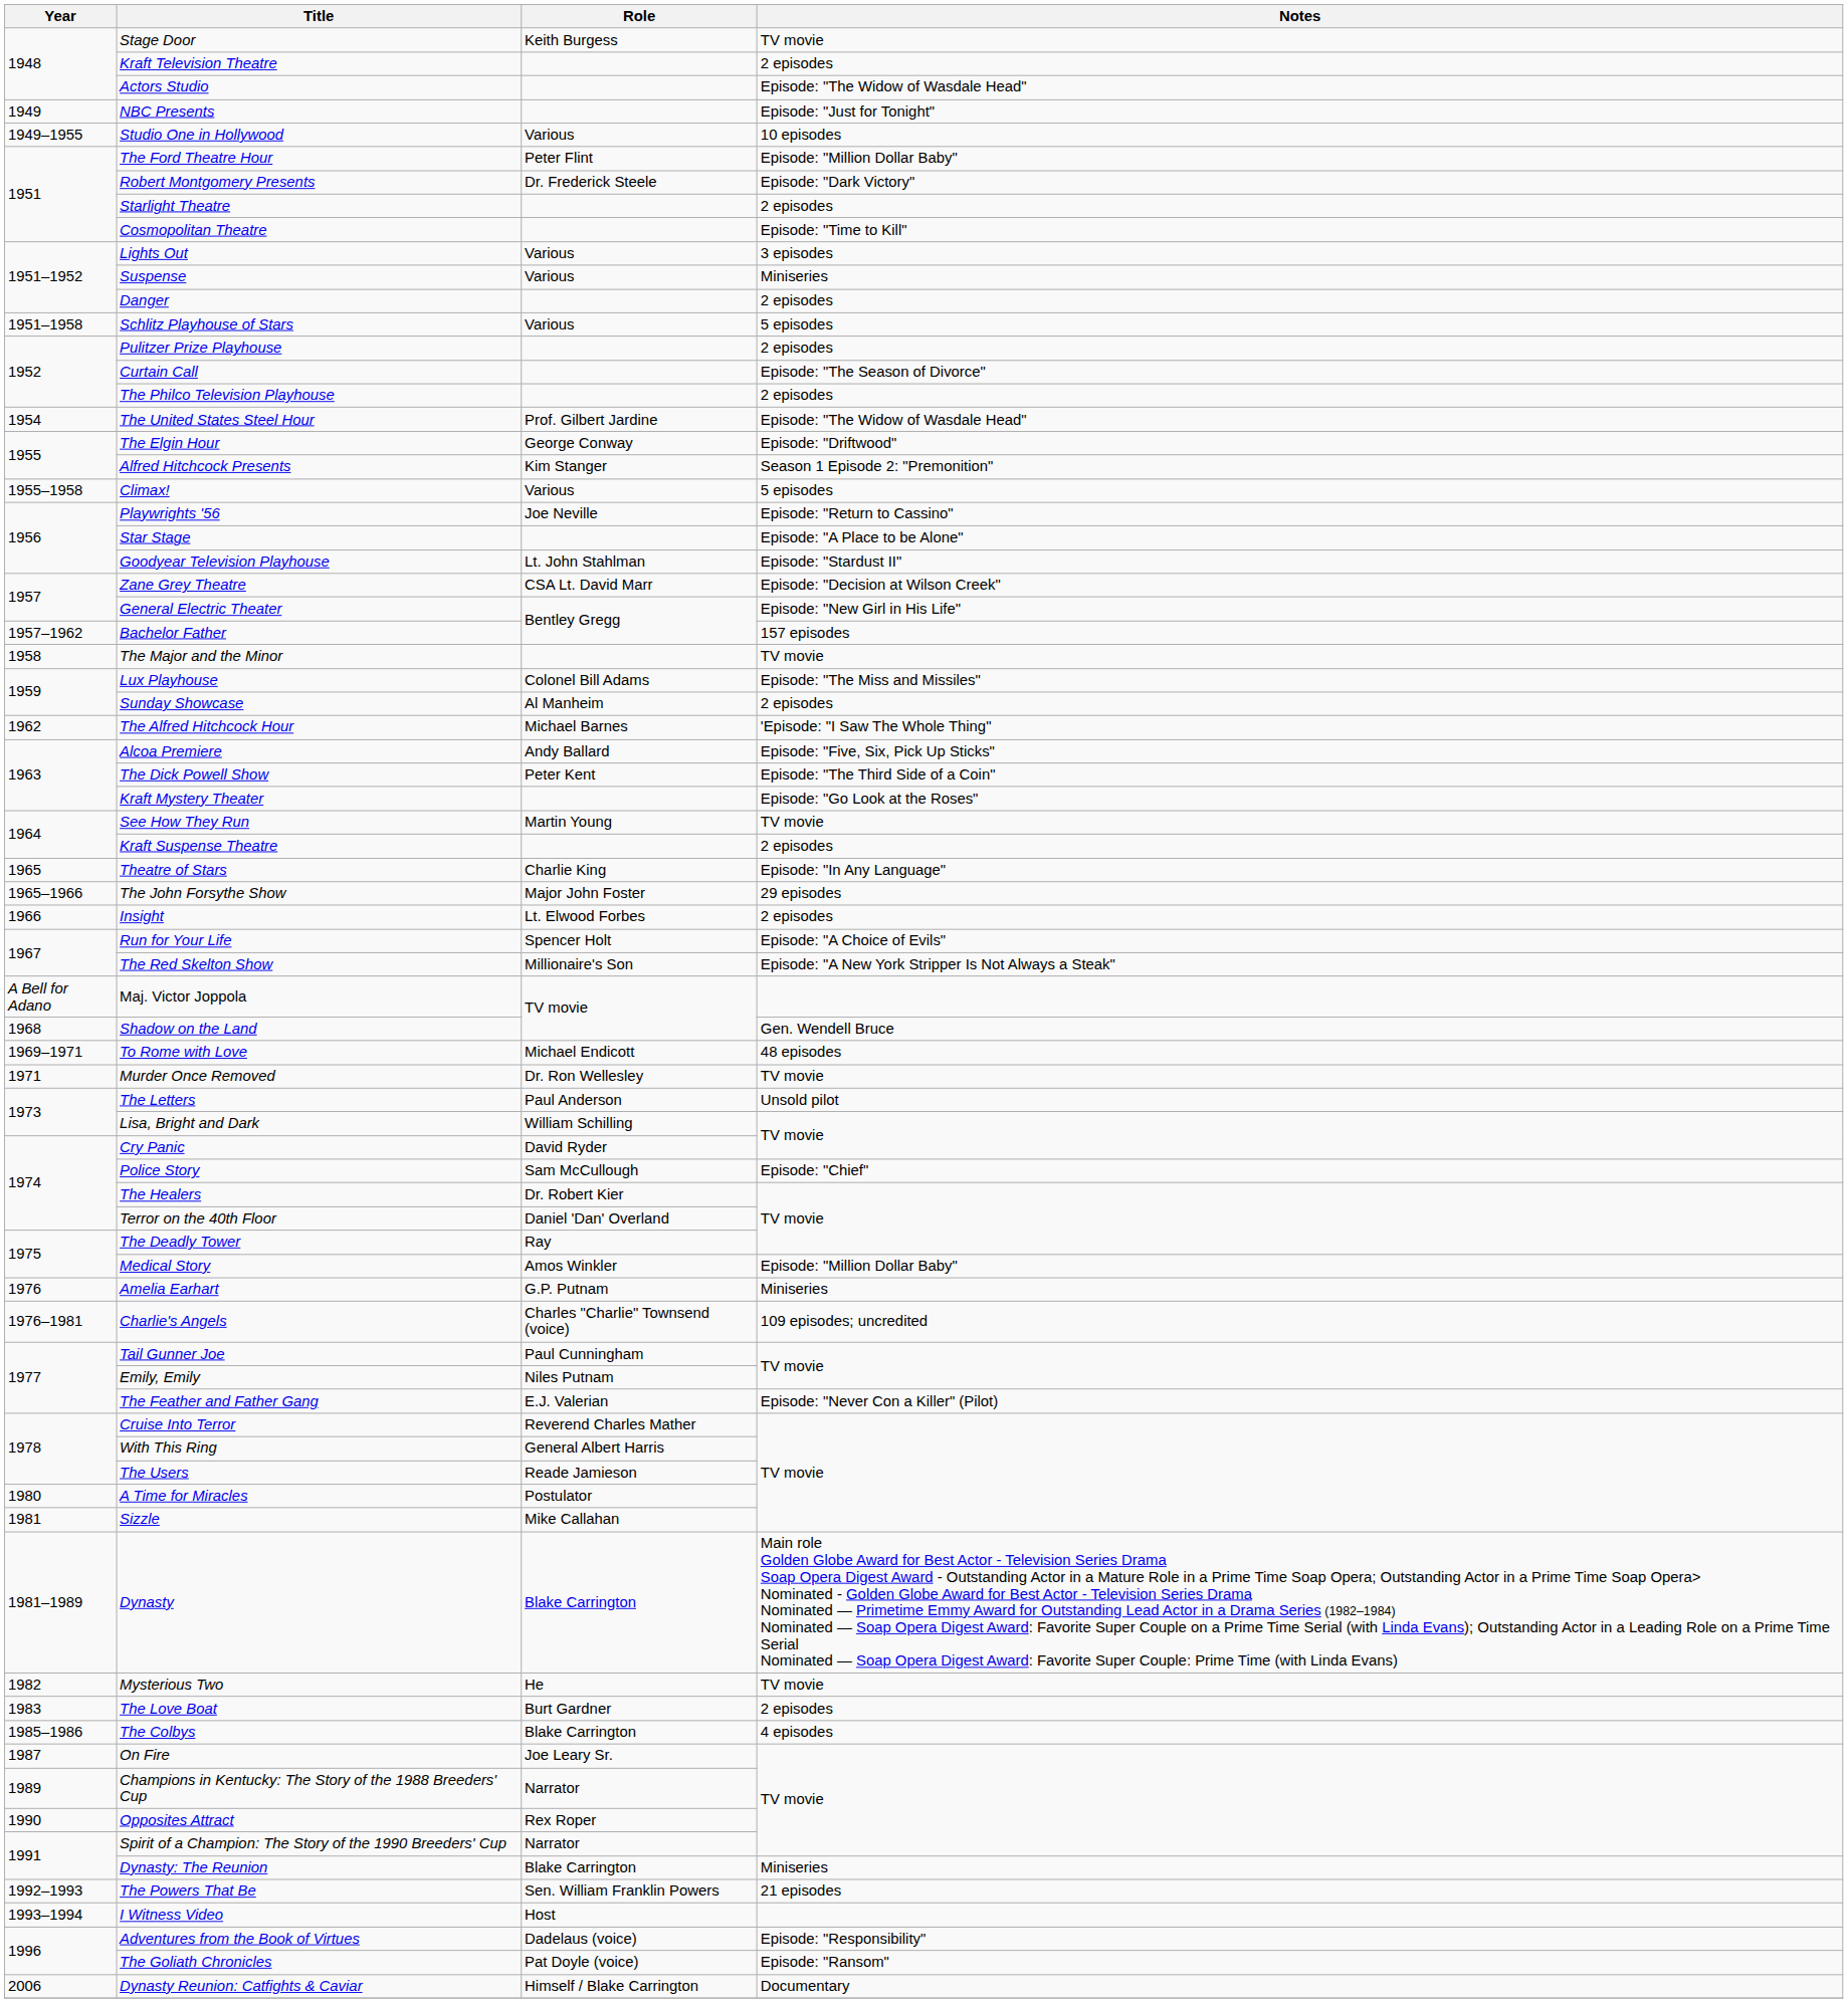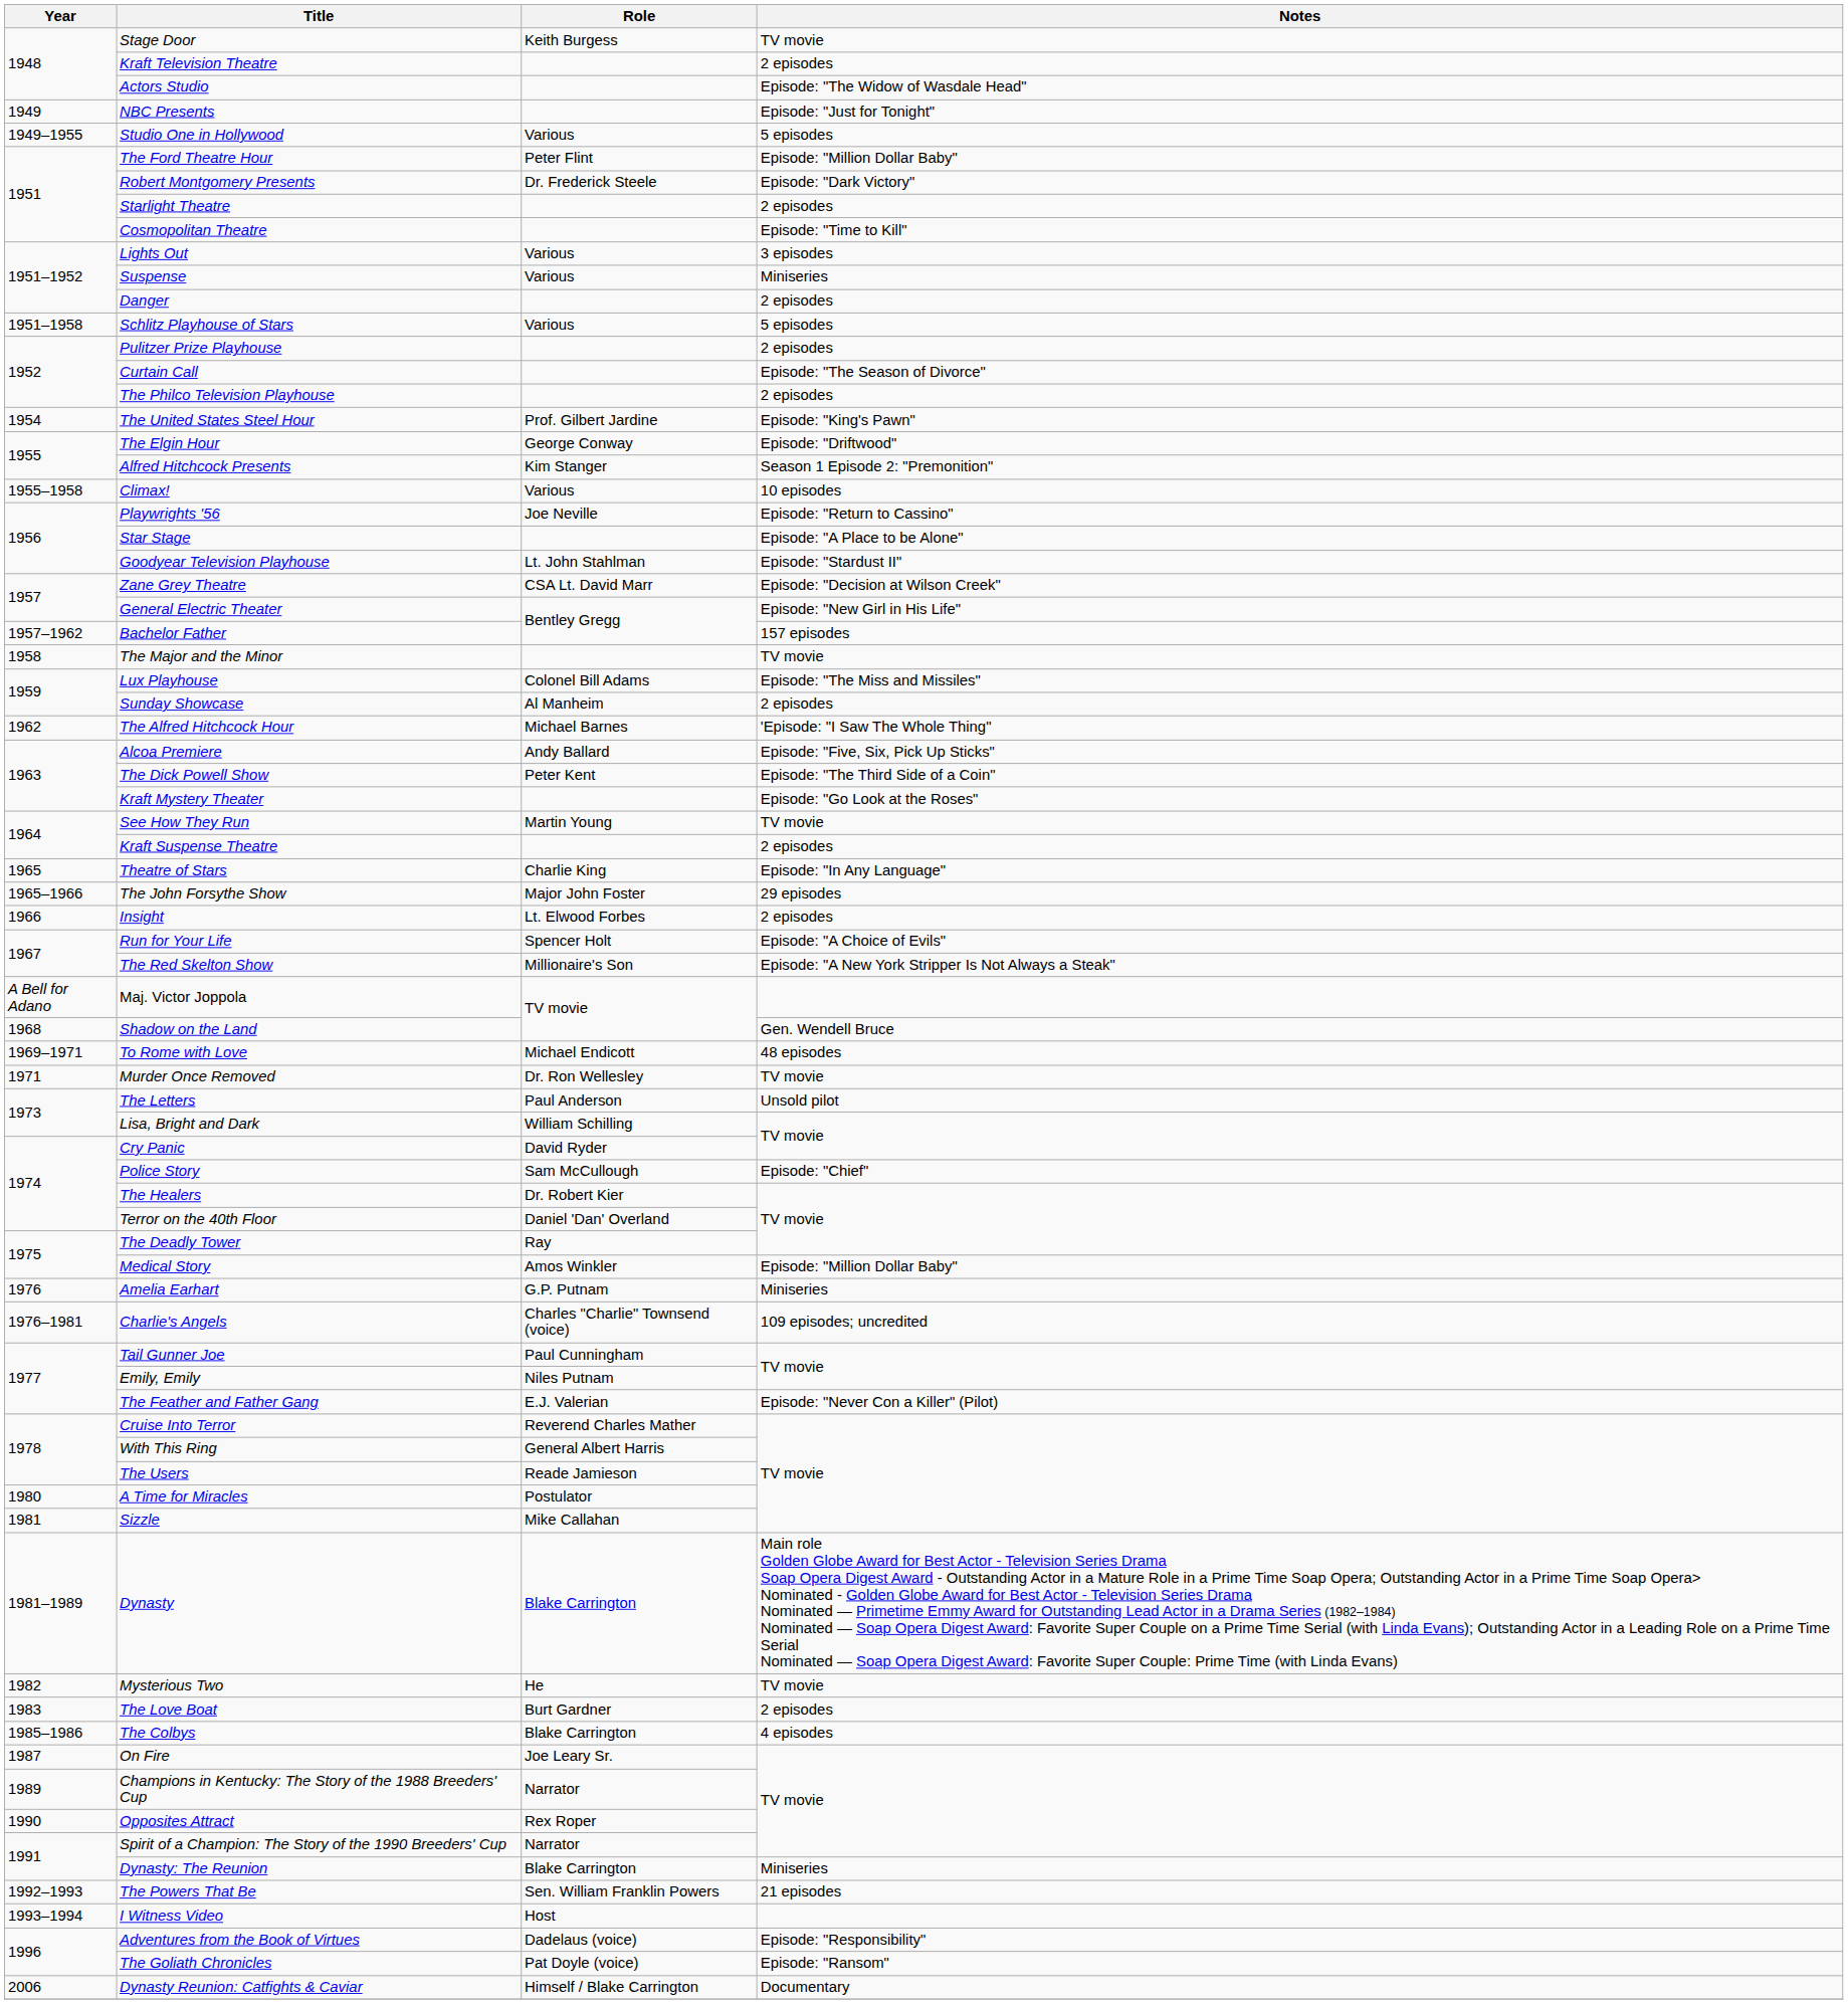Studio One in Hollywood | Notes: 10 episodes -> 5 episodes
The United States Steel Hour | Notes: Episode: "The Widow of Wasdale Head" -> Episode: "King's Pawn"
Climax! | Notes: 5 episodes -> 10 episodes
